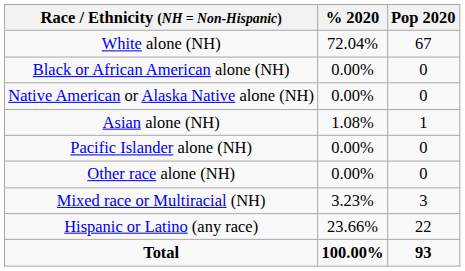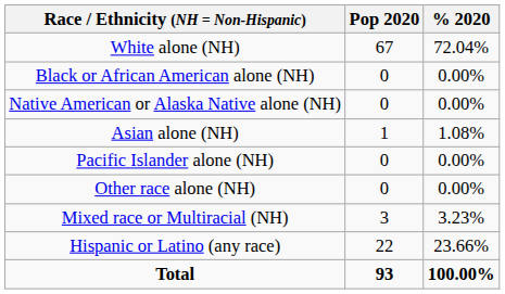columns swapped: Pop 2020 <-> % 2020
